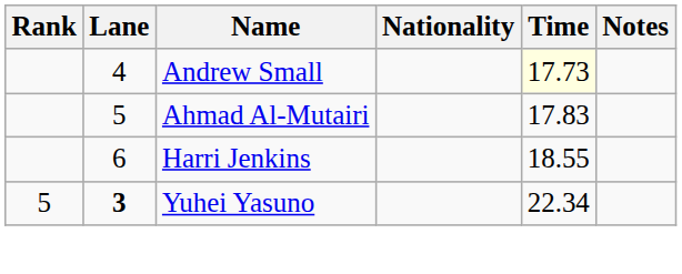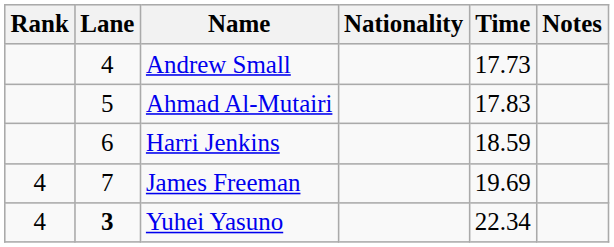Andrew Small | Time: lightyellow background -> no background
Harri Jenkins | Time: 18.55 -> 18.59
+ row: 4 | 7 | James Freeman | 19.69
Yuhei Yasuno | Rank: 5 -> 4
